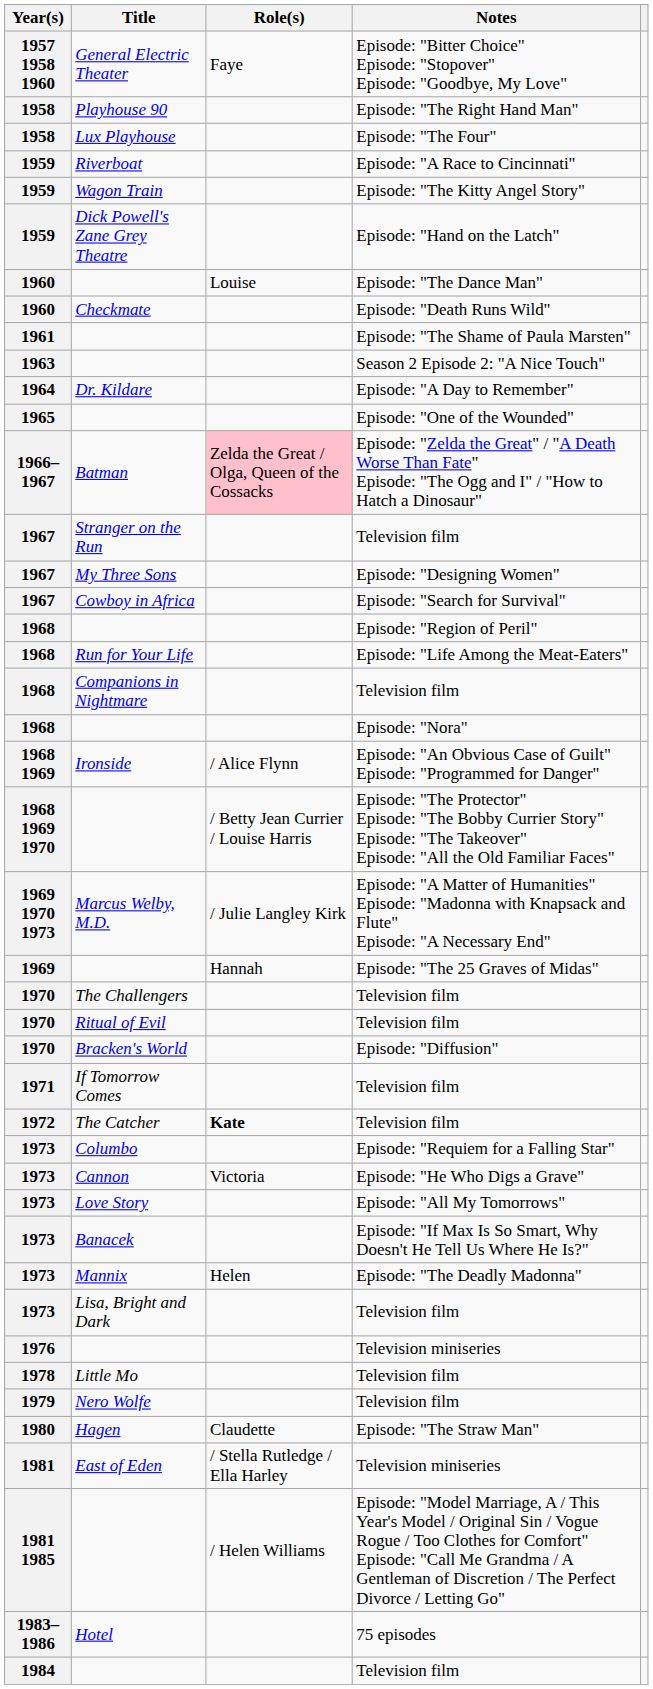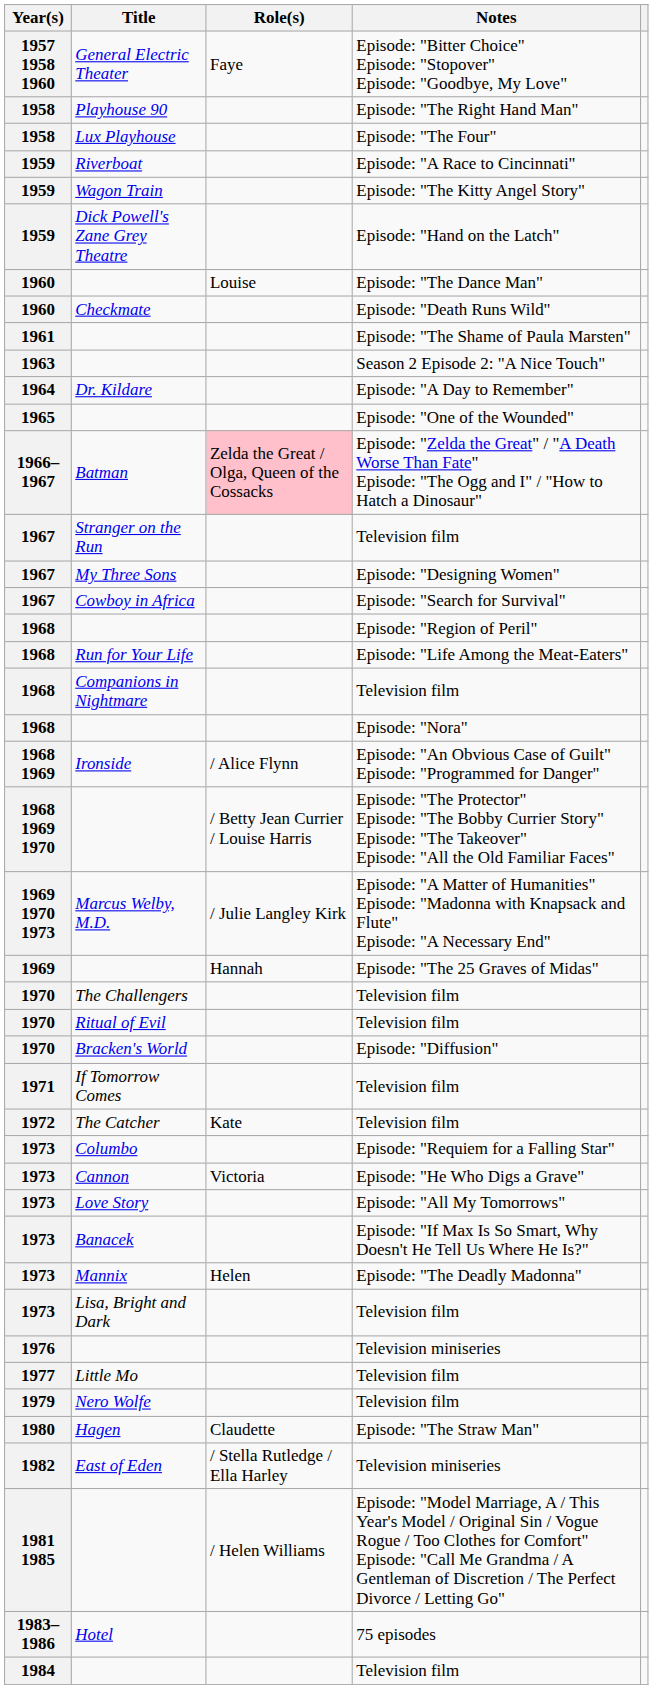The Catcher | Role(s): bold -> normal
Little Mo | Year(s): 1978 -> 1977
East of Eden | Year(s): 1981 -> 1982
